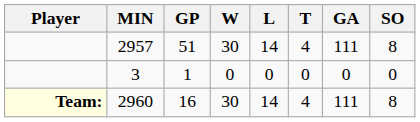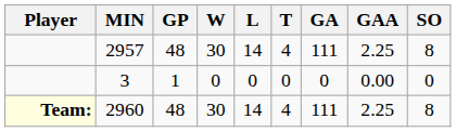+ column: GAA | 2.25 | 0.00 | 2.25
2957 | GP: 51 -> 48
2960 | GP: 16 -> 48
